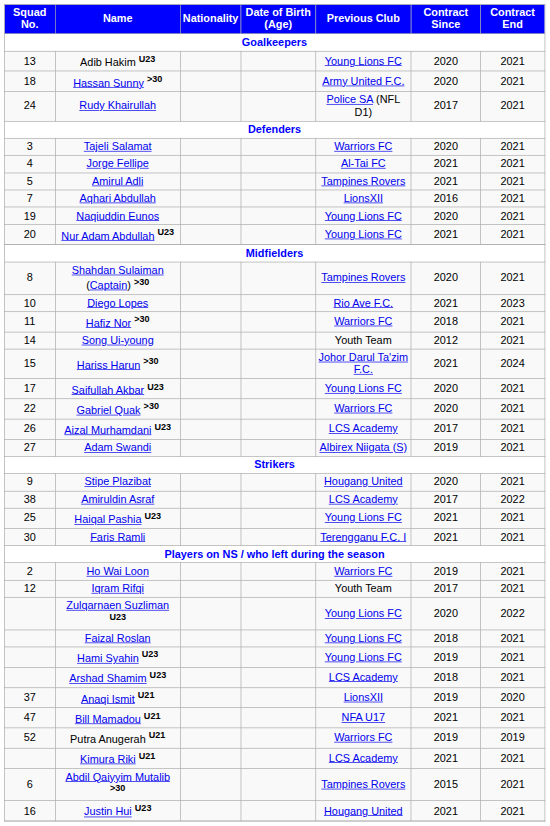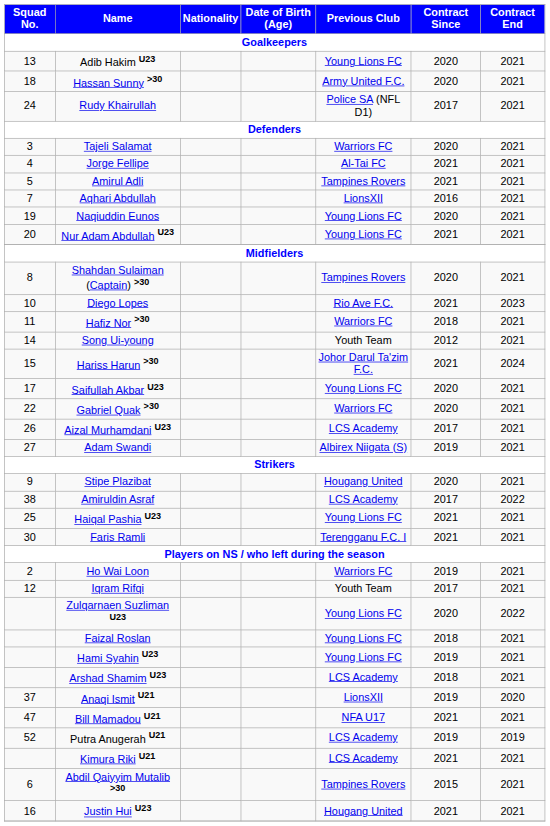Putra Anugerah U21 | Previous Club: Warriors FC -> LCS Academy
